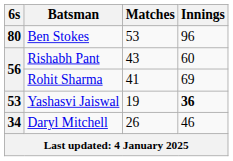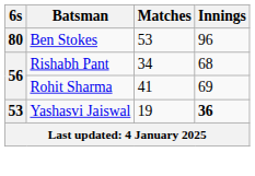Rishabh Pant | Matches: 43 -> 34
Rishabh Pant | Innings: 60 -> 68
- row: 34 | Daryl Mitchell | 26 | 46
